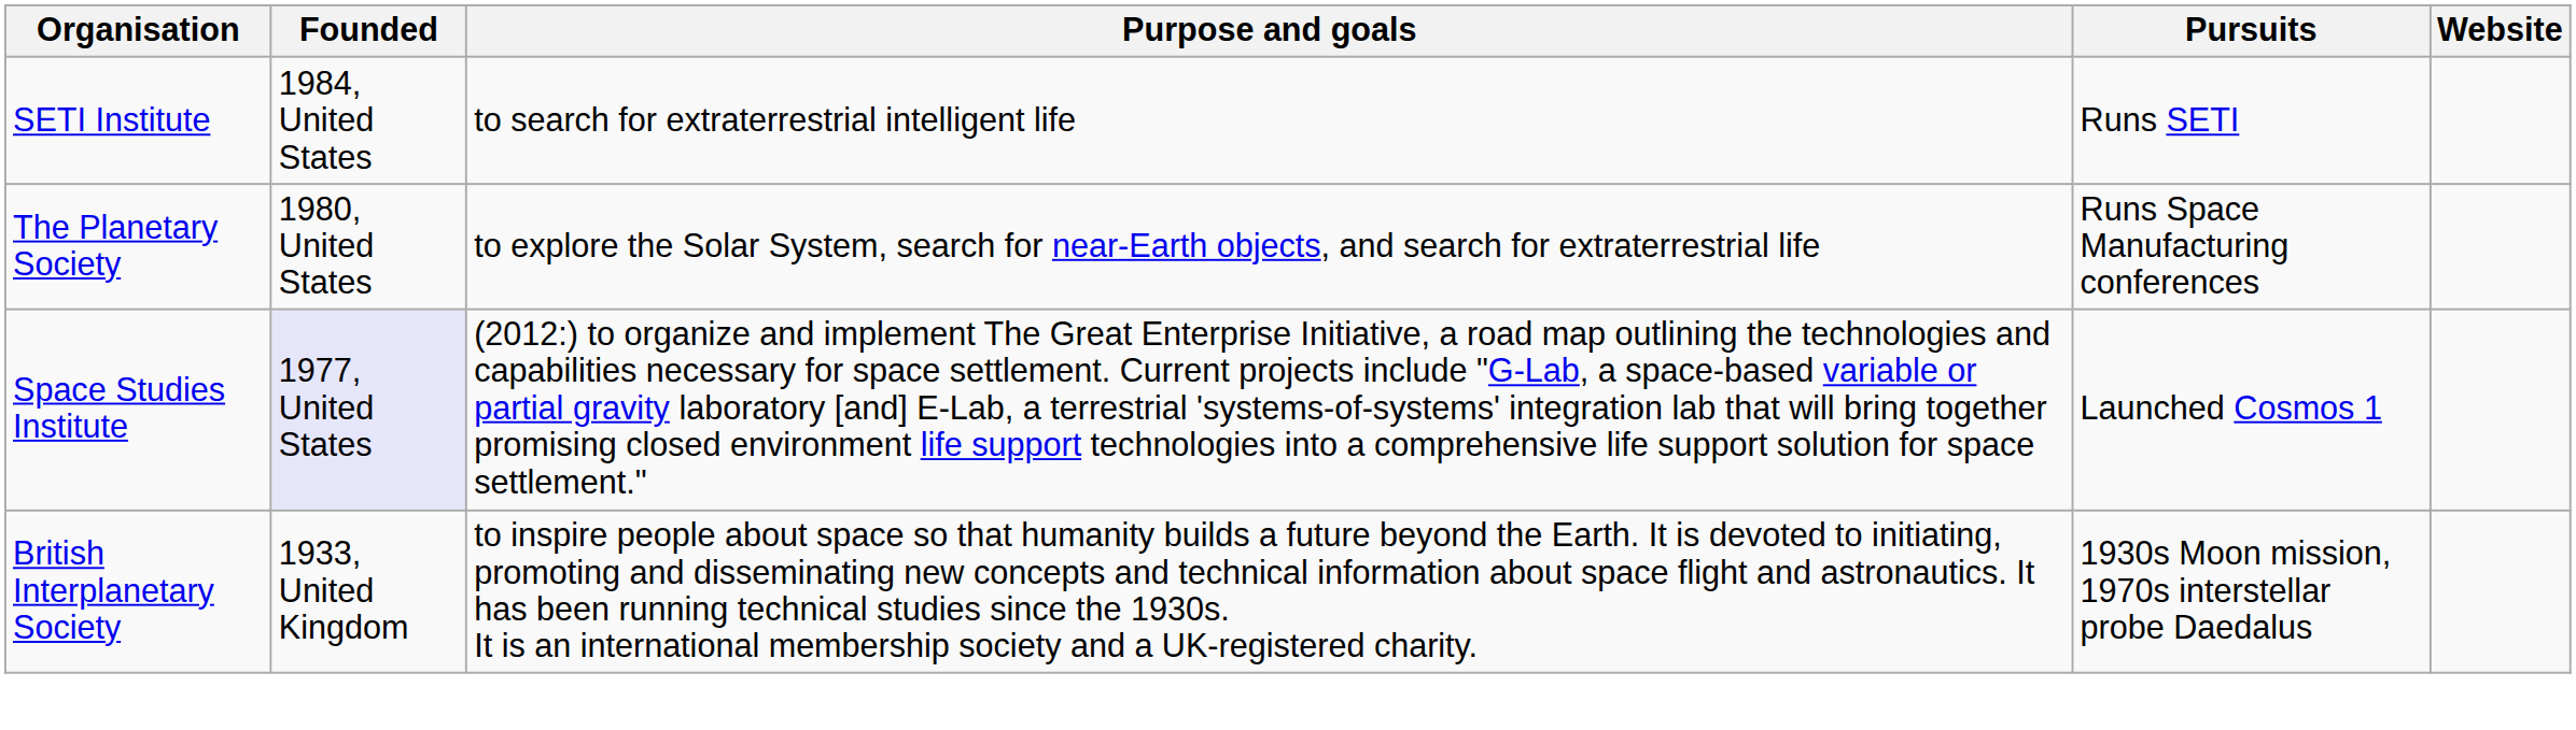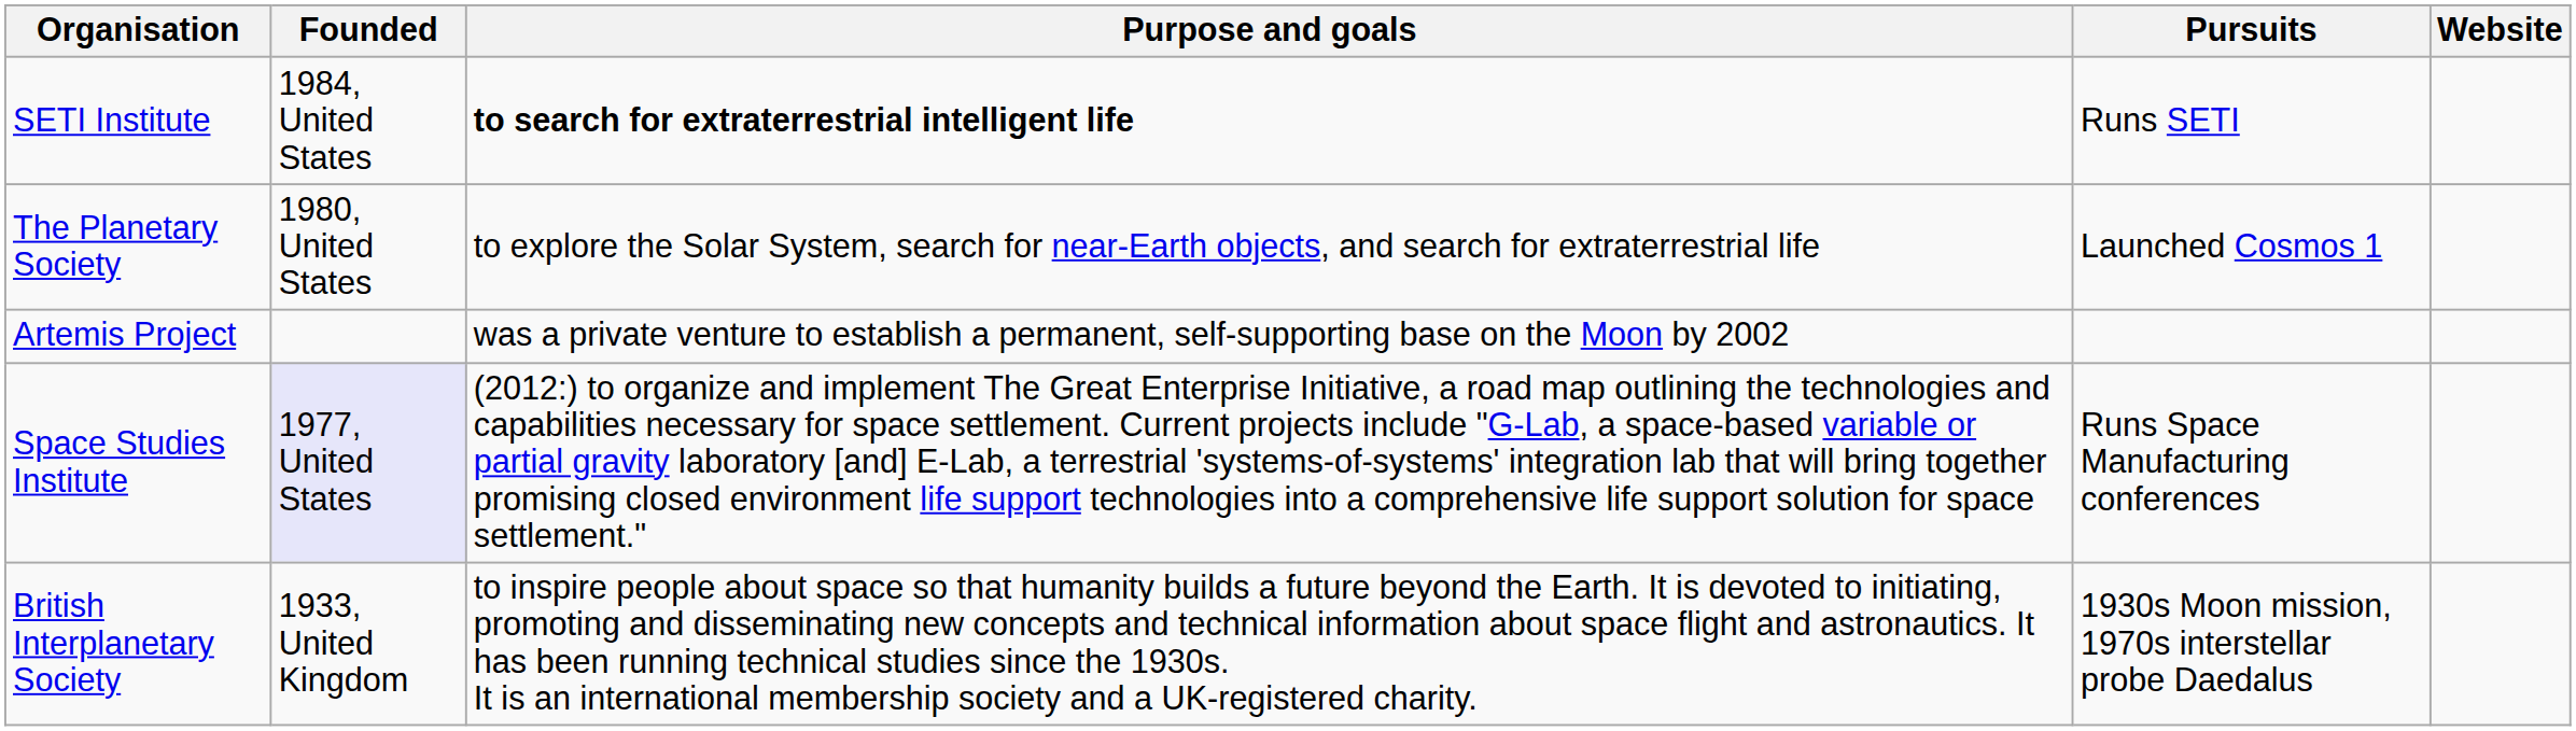SETI Institute | Purpose and goals: normal -> bold
The Planetary Society | Pursuits: Runs Space Manufacturing conferences -> Launched Cosmos 1
+ row: Artemis Project | was a private venture to establish a permanent, self-supporting base on the Moon by 2002
Space Studies Institute | Pursuits: Launched Cosmos 1 -> Runs Space Manufacturing conferences
